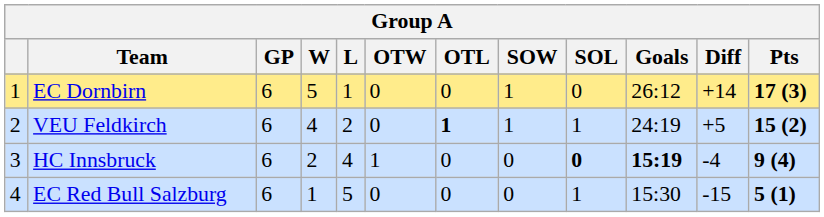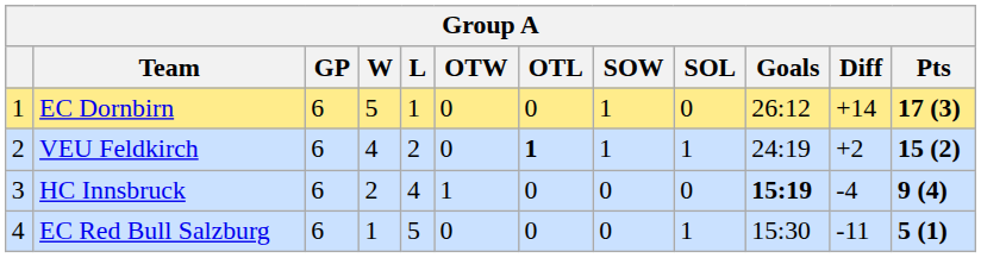VEU Feldkirch | Diff: +5 -> +2
HC Innsbruck | SOL: bold -> normal
EC Red Bull Salzburg | Diff: -15 -> -11
